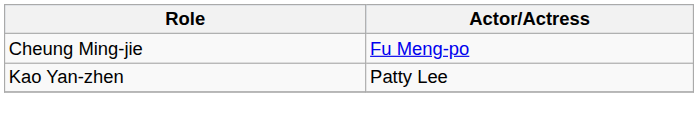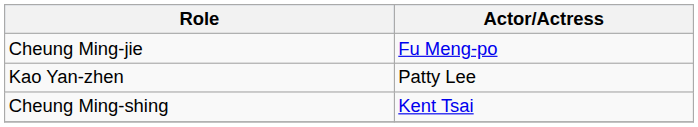+ row: Cheung Ming-shing | Kent Tsai
